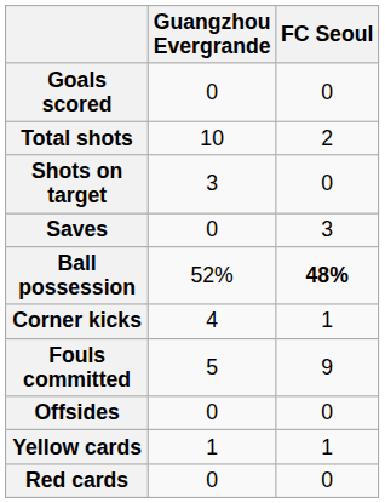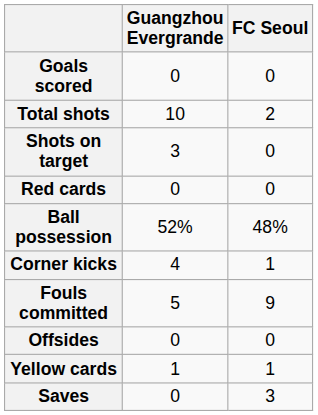rows swapped: Saves <-> Red cards
Ball possession | FC Seoul: bold -> normal
